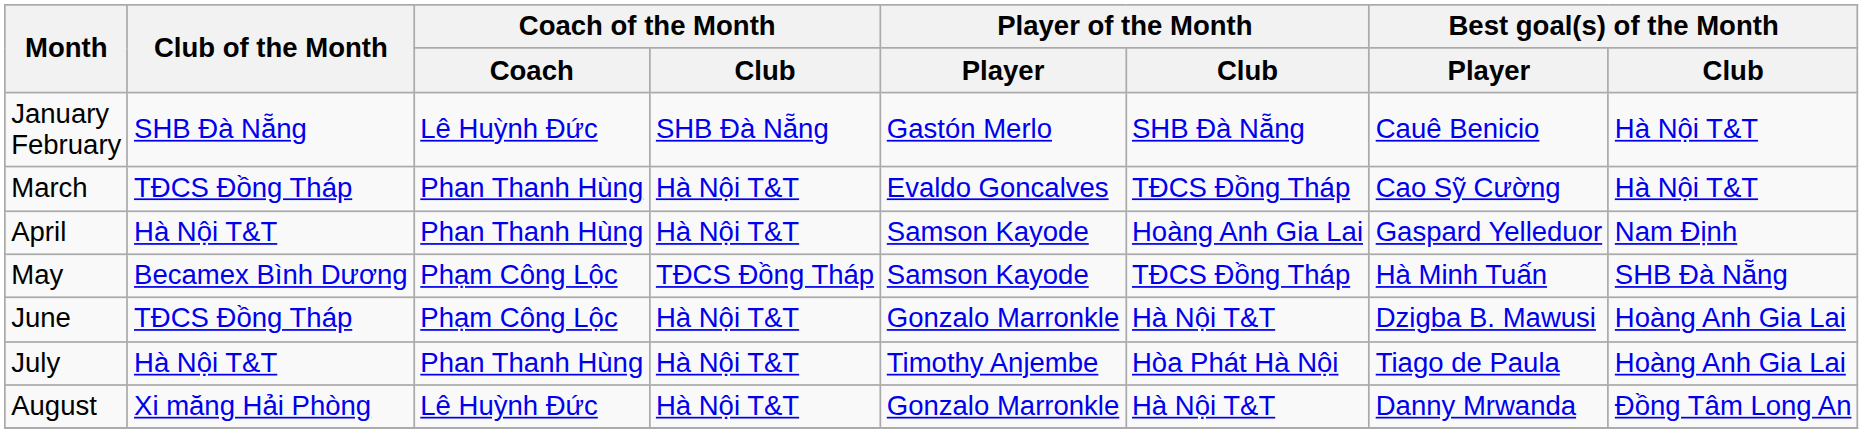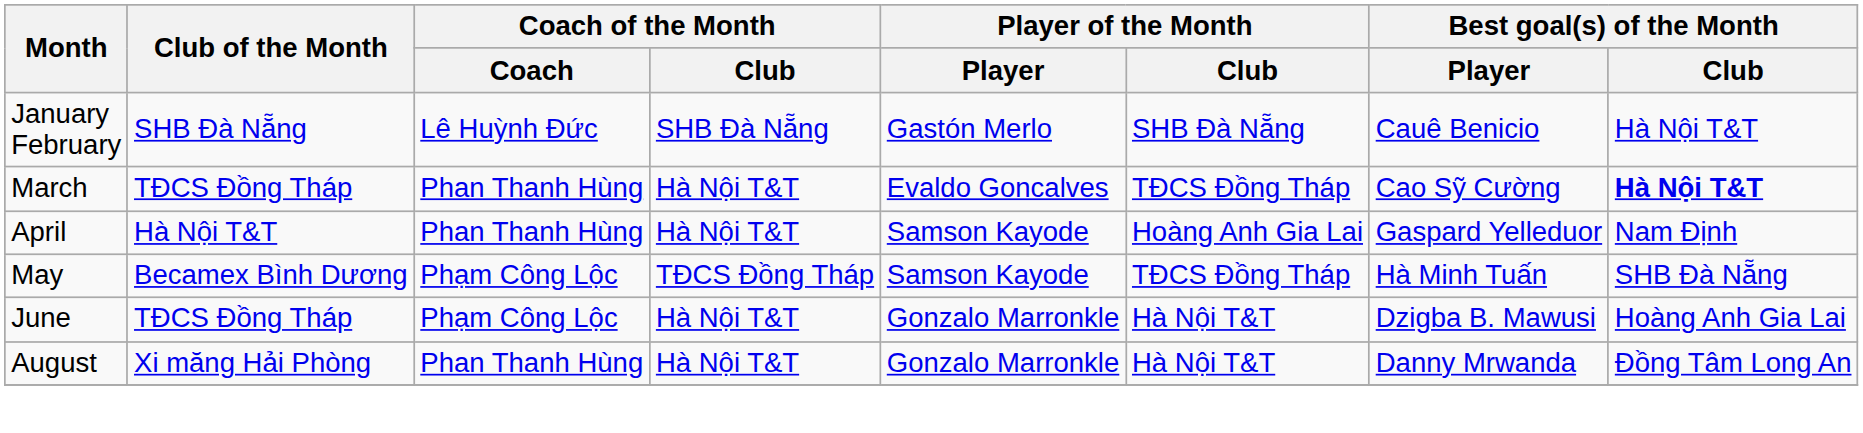March | Best goal(s) of the Month / Club: normal -> bold
- row: July | Hà Nội T&T | Phan Thanh Hùng | Hà Nội T&T | Timothy Anjembe | Hòa Phát Hà Nội | Tiago de Paula | Hoàng Anh Gia Lai
August | Coach of the Month / Coach: Lê Huỳnh Đức -> Phan Thanh Hùng
